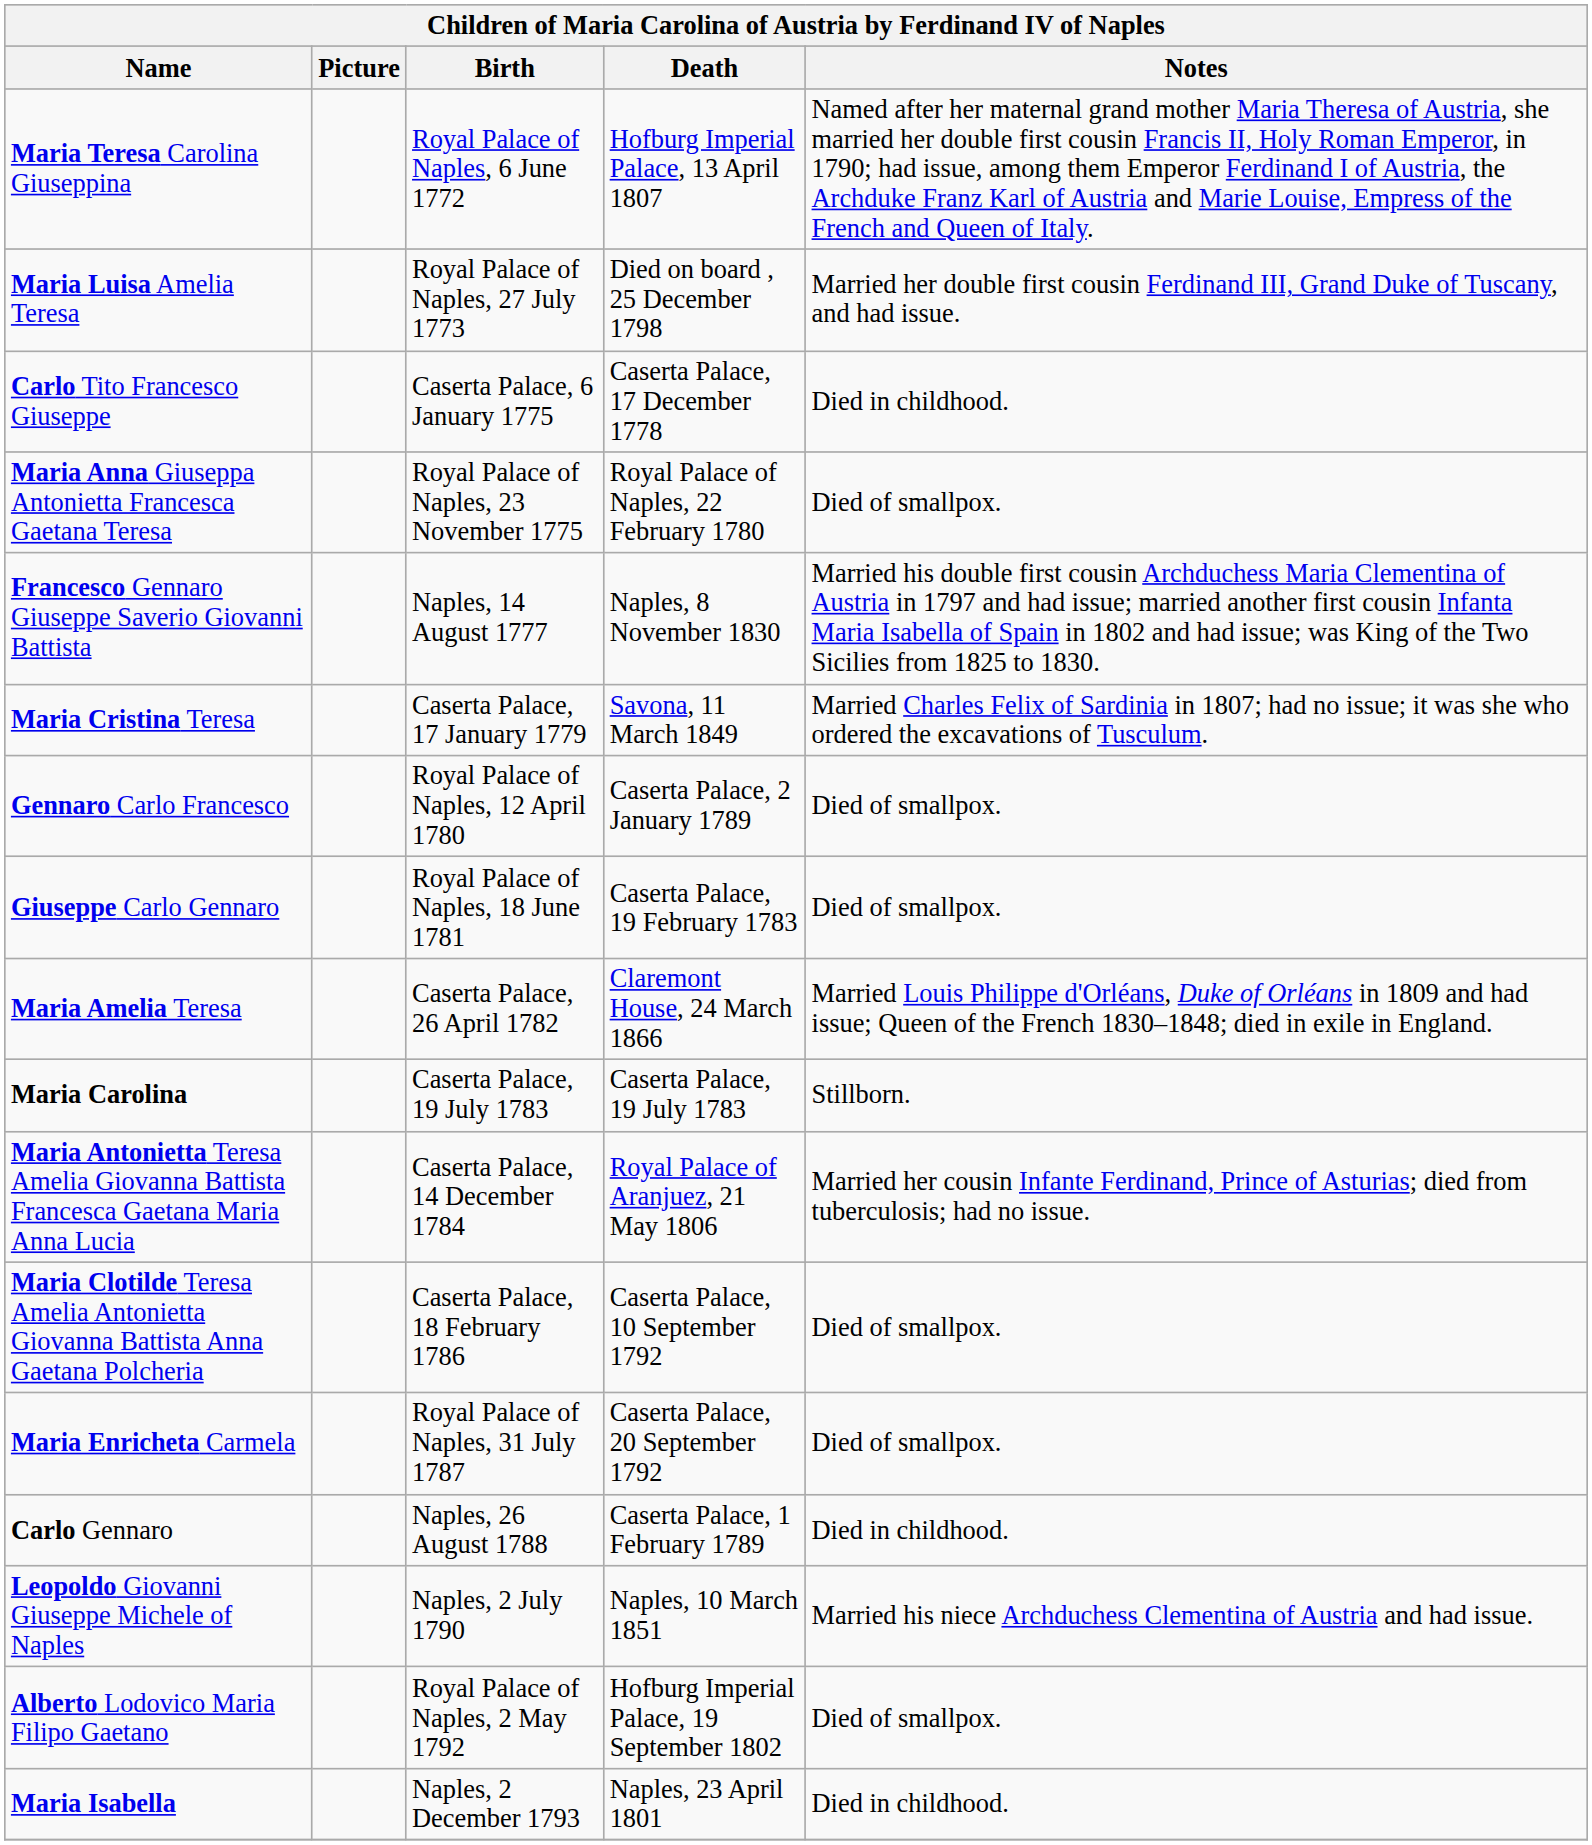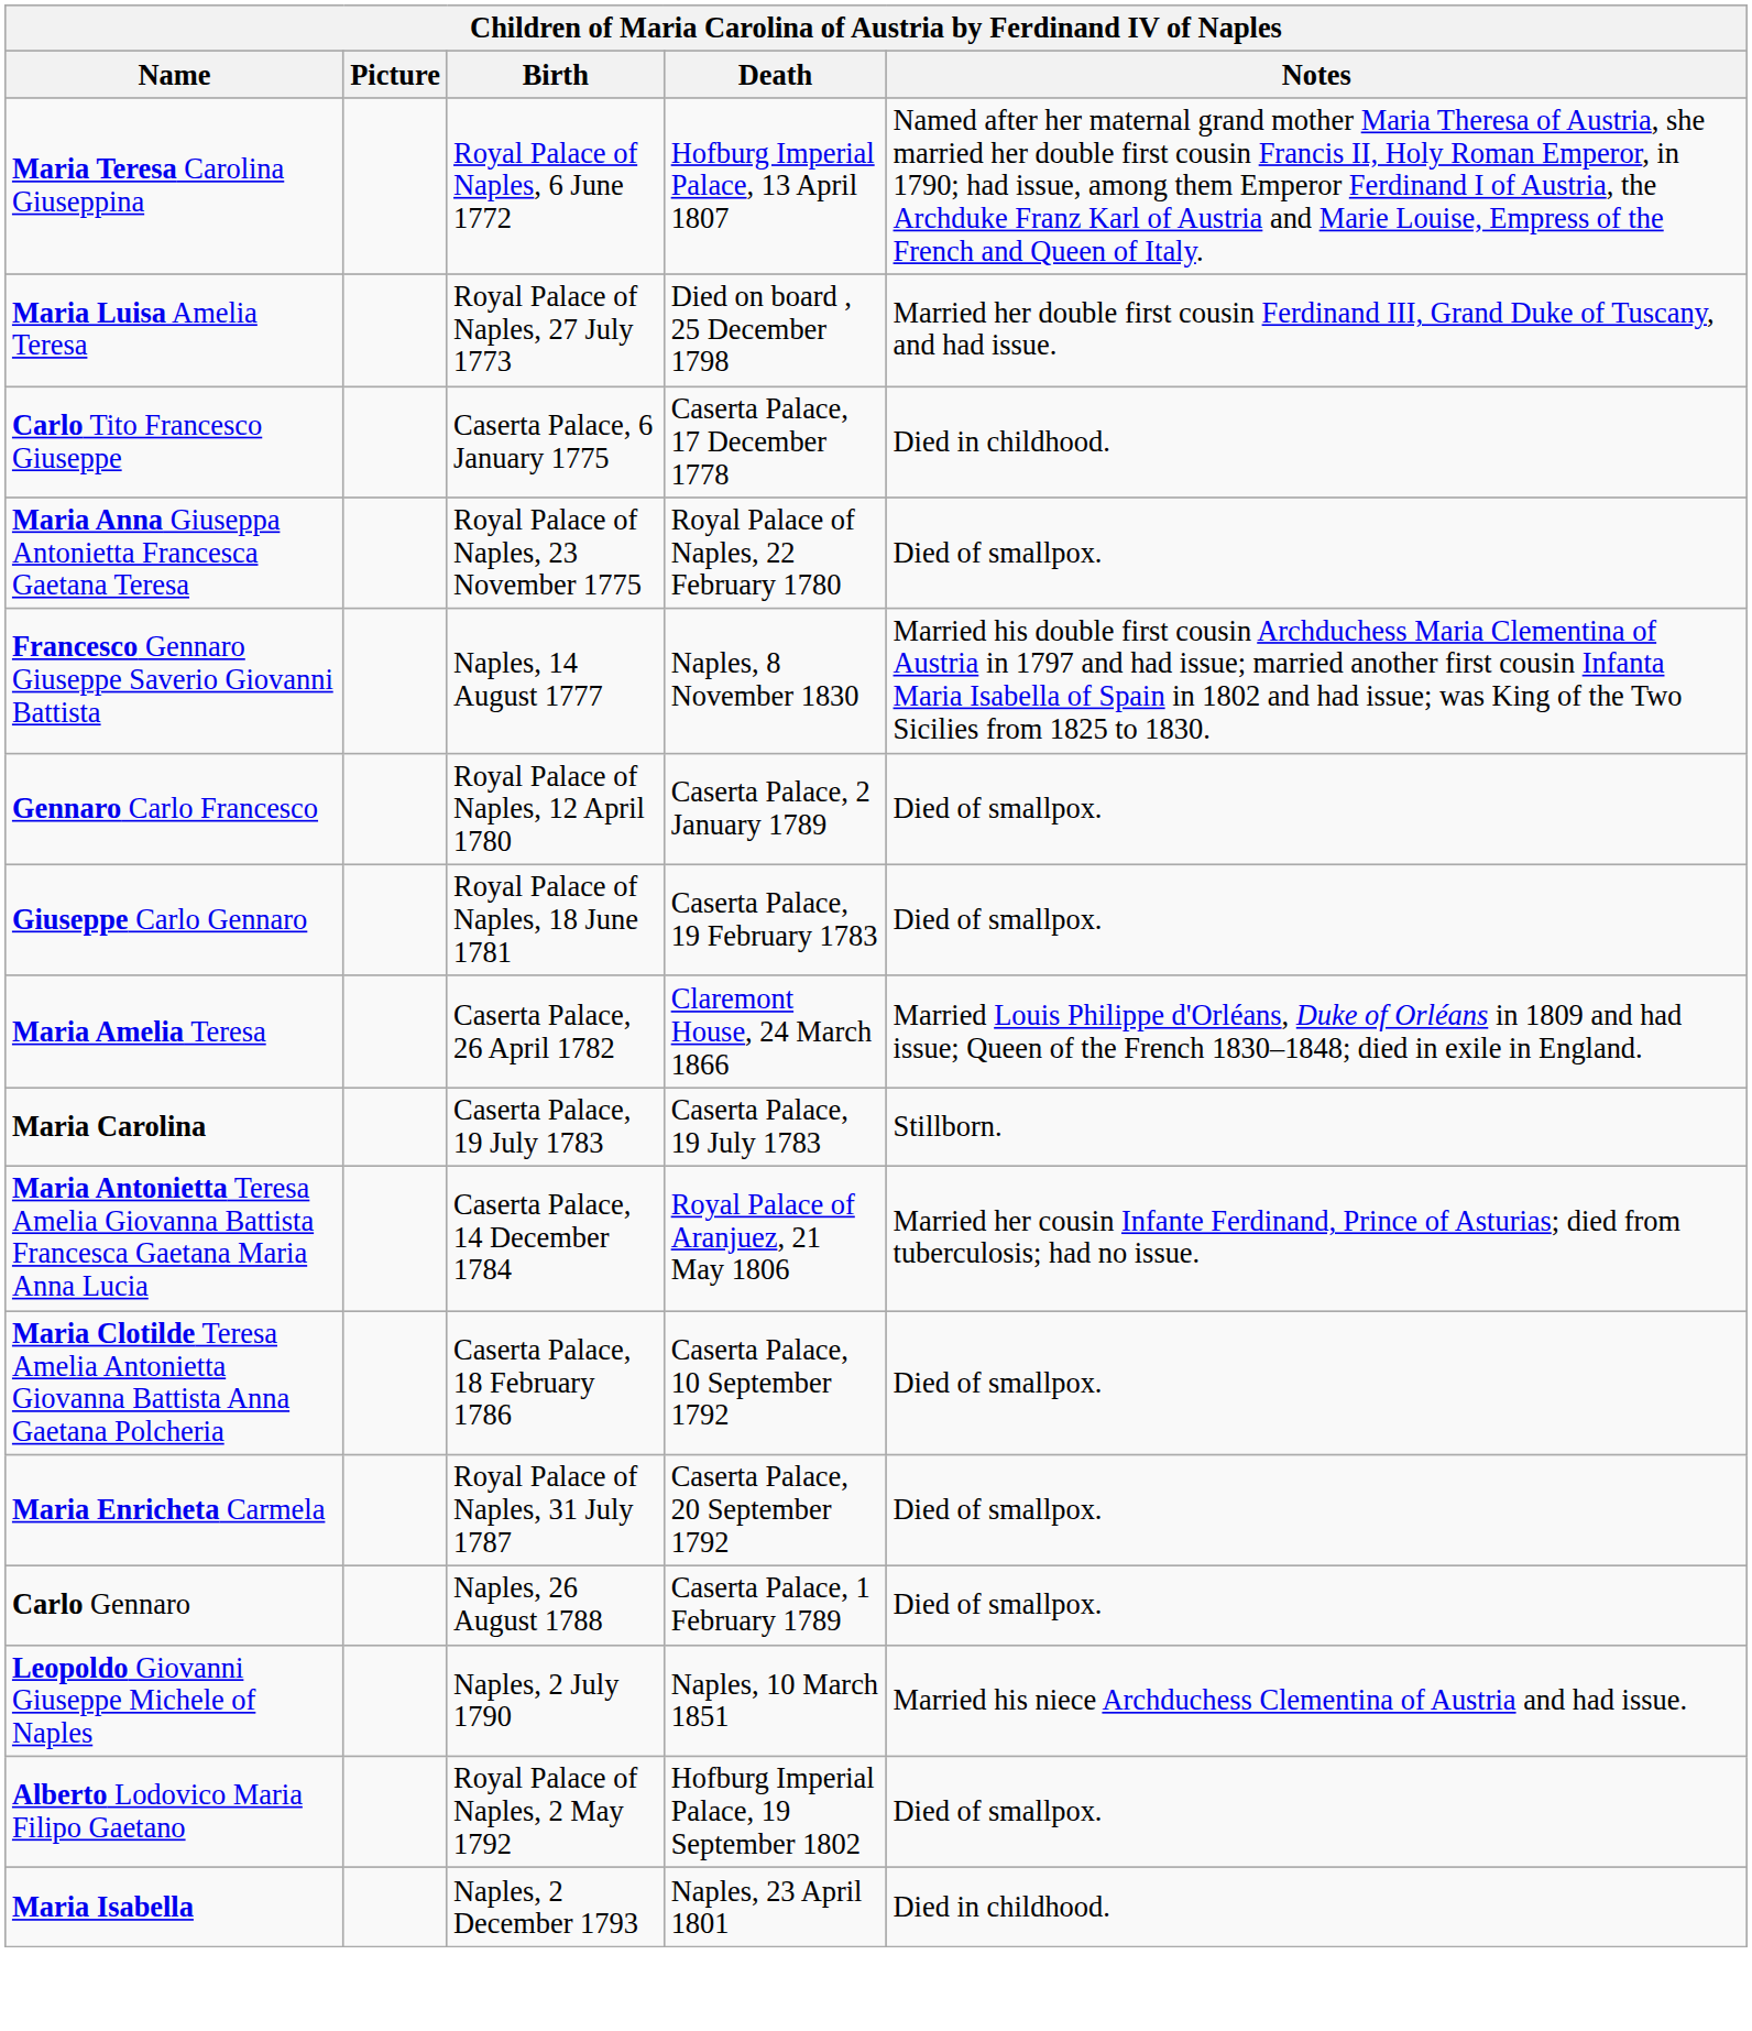- row: Maria Cristina Teresa | Caserta Palace, 17 January 1779 | Savona, 11 March 1849 | Married Charles Felix of Sardinia in 1807; had no issue; it was she who ordered the excavations of Tusculum.
Carlo Gennaro | Notes: Died in childhood. -> Died of smallpox.
